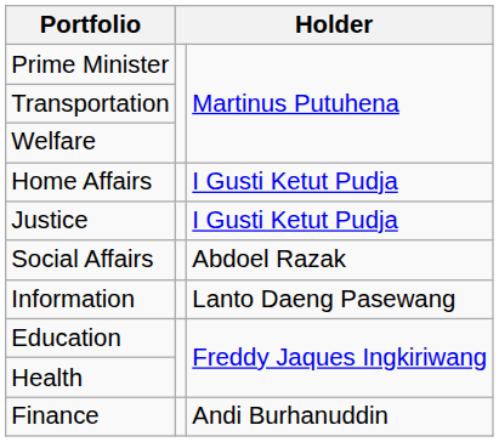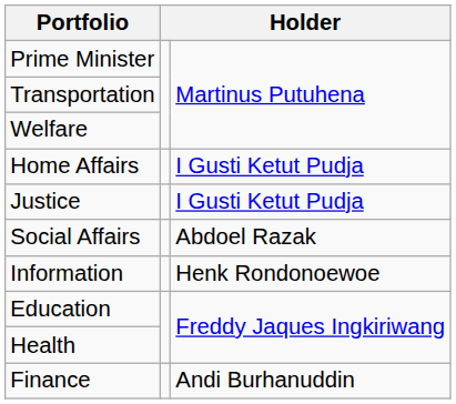Information | column 3: Lanto Daeng Pasewang -> Henk Rondonoewoe
